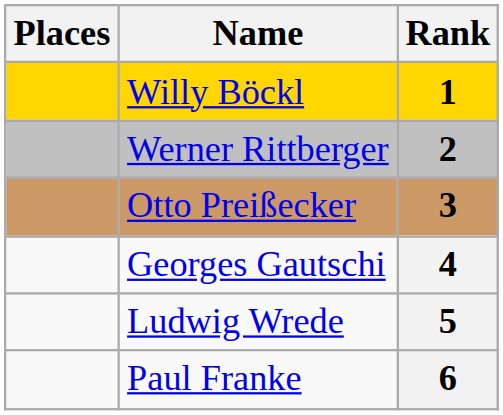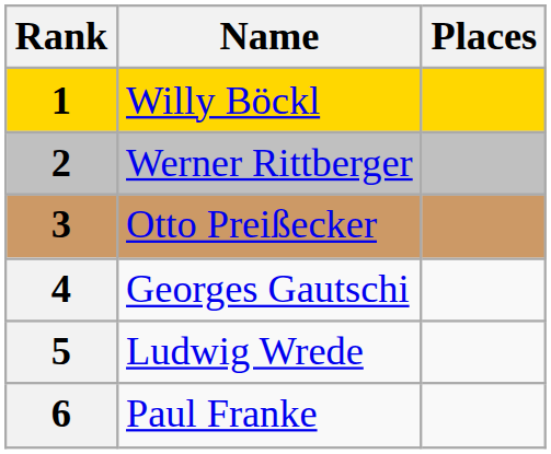columns swapped: Rank <-> Places
